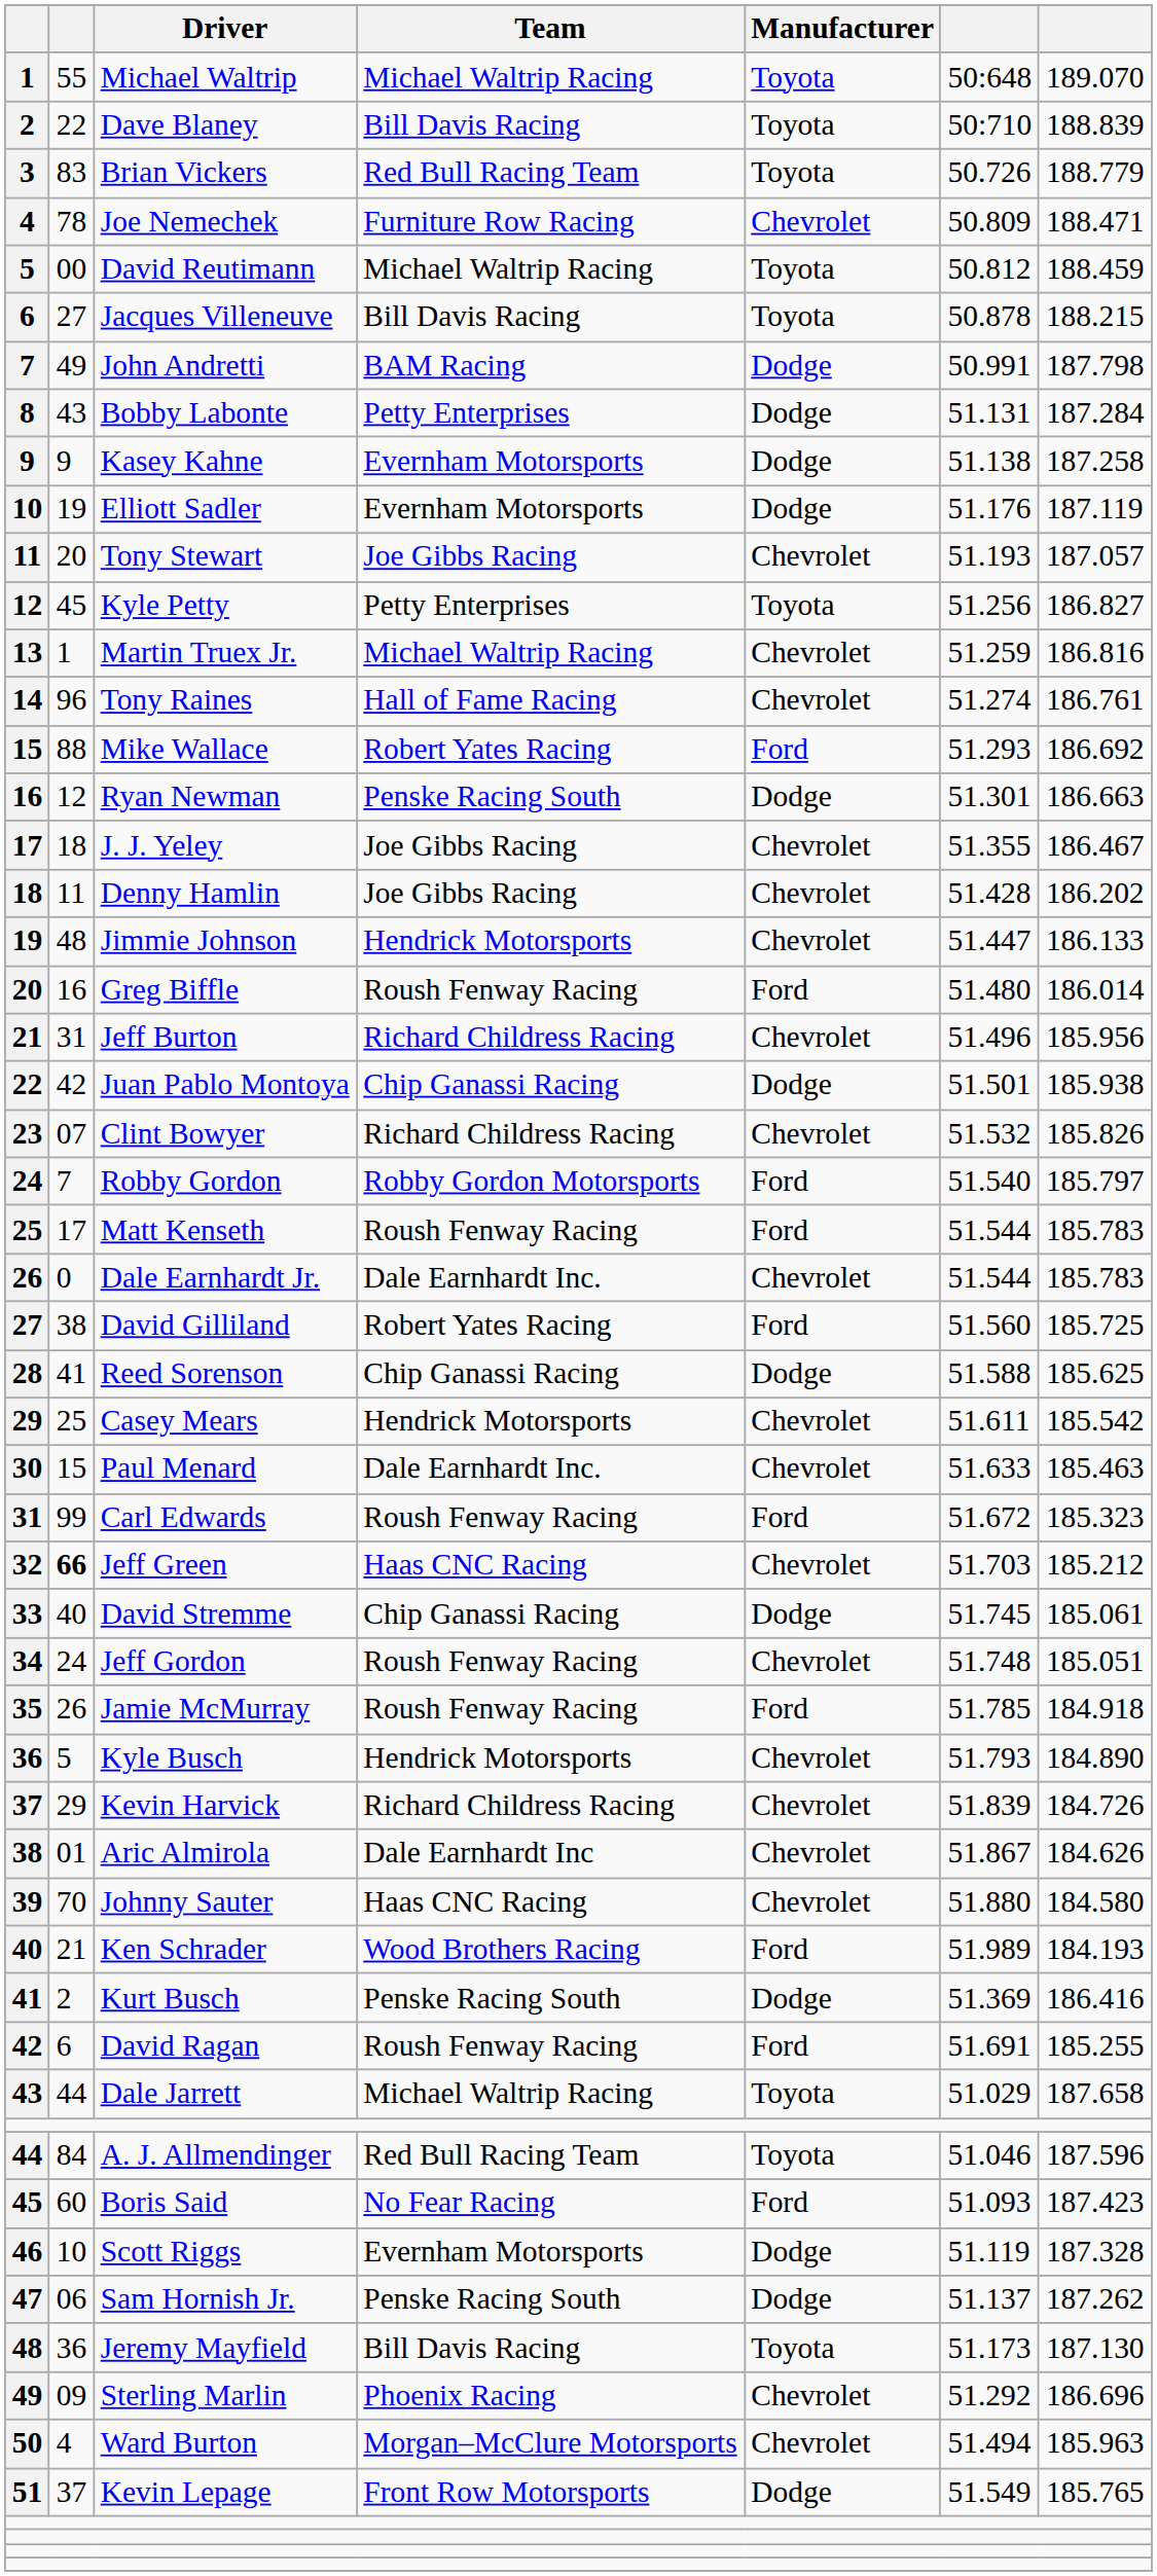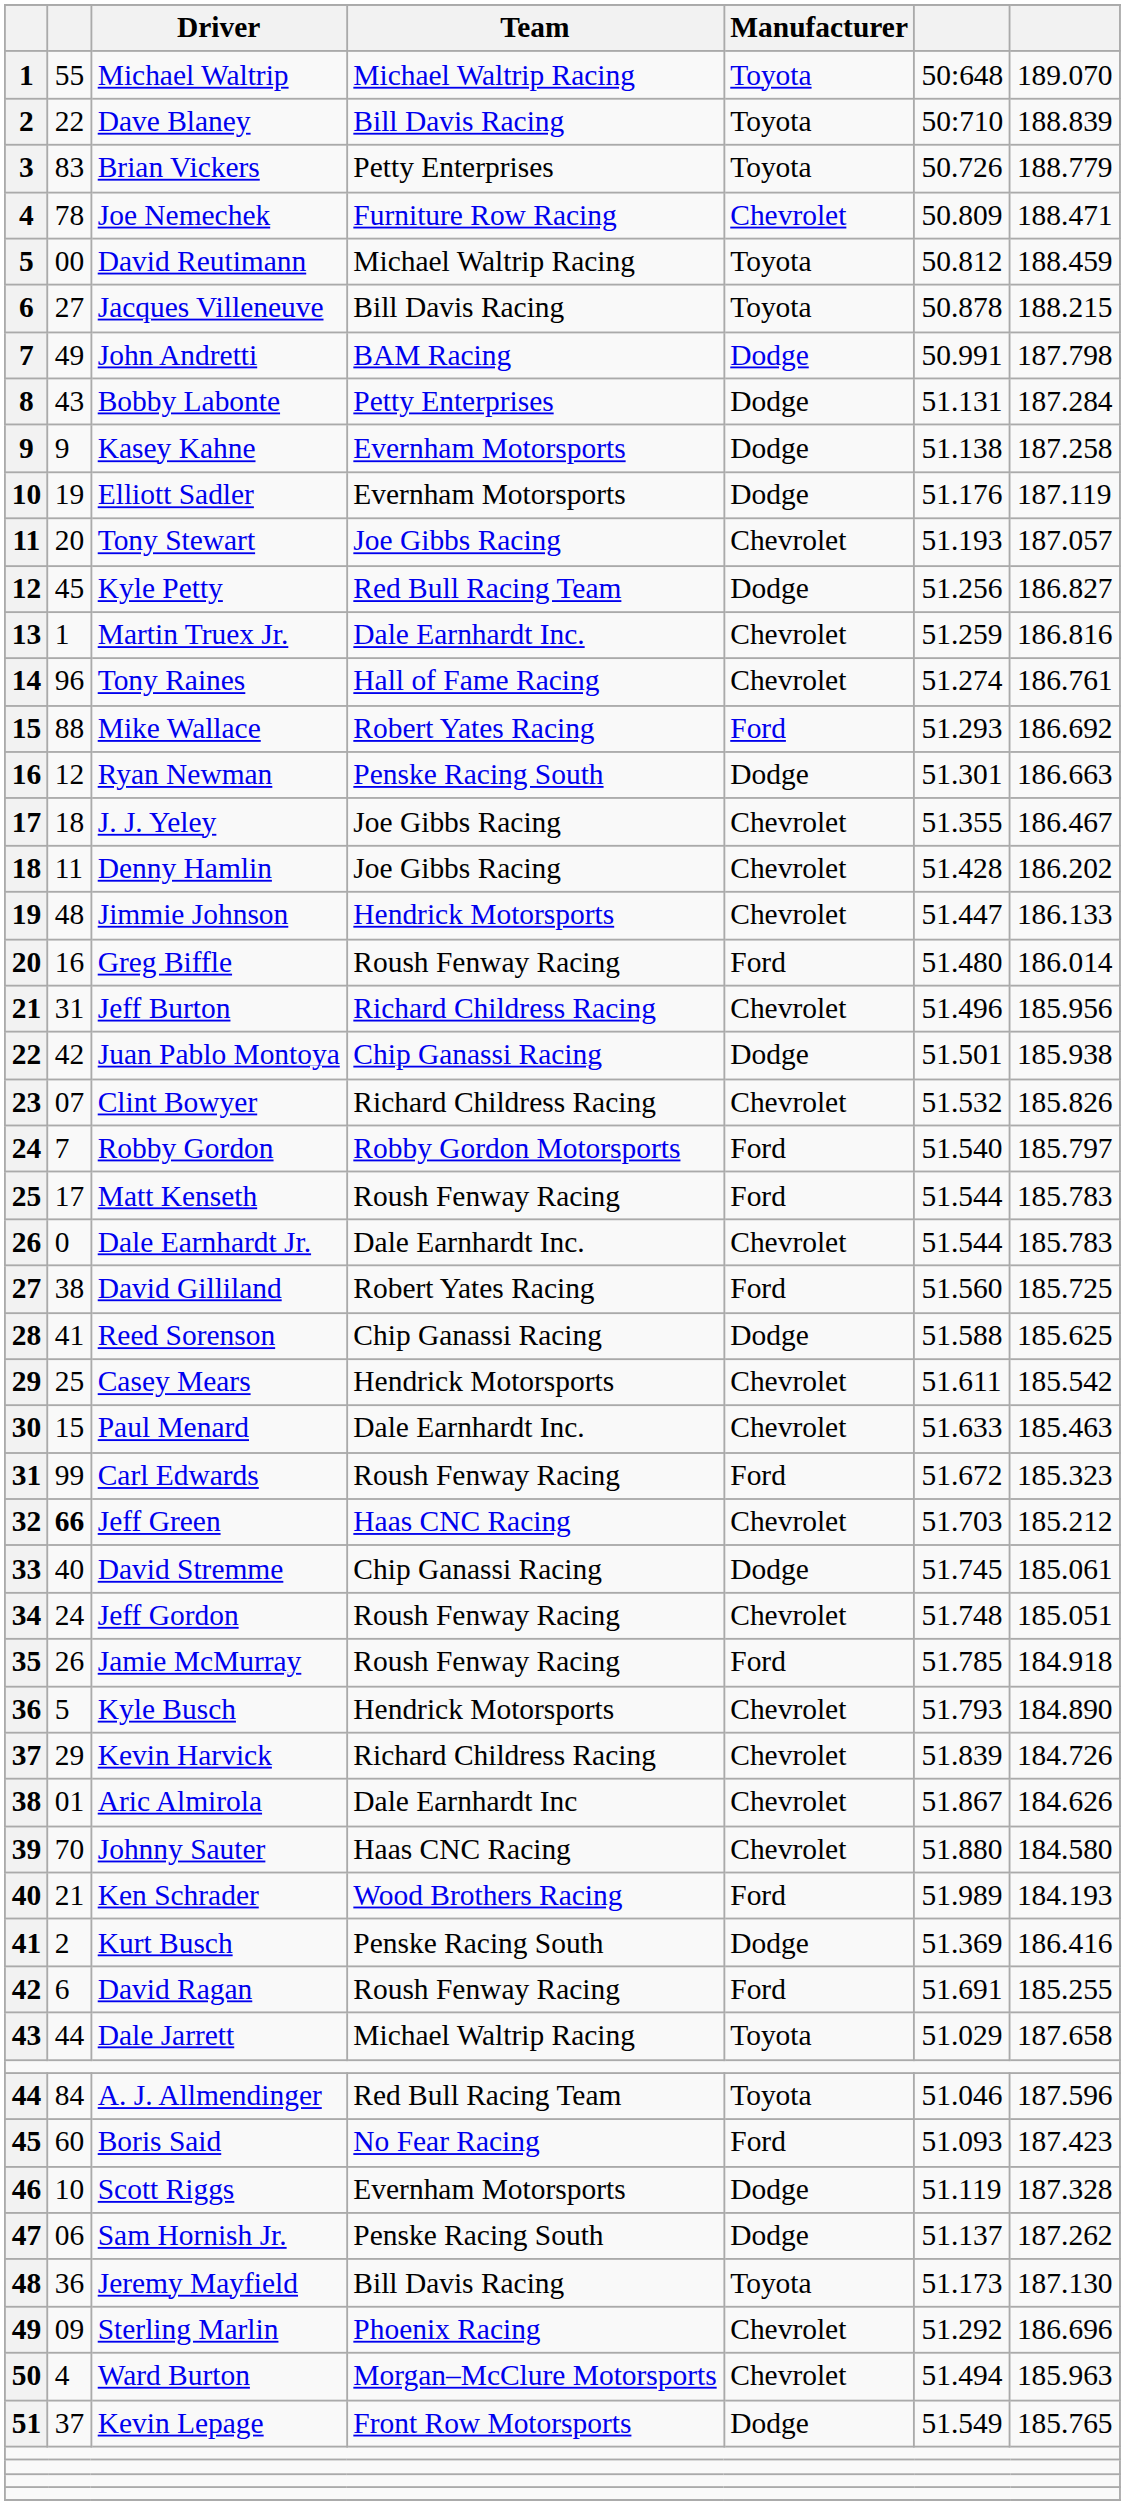Brian Vickers | Team: Red Bull Racing Team -> Petty Enterprises
Kyle Petty | Team: Petty Enterprises -> Red Bull Racing Team
Kyle Petty | Manufacturer: Toyota -> Dodge
Martin Truex Jr. | Team: Michael Waltrip Racing -> Dale Earnhardt Inc.
